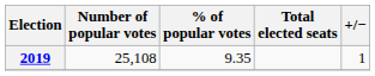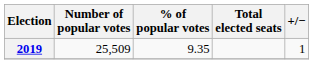2019 | Number of popular votes: 25,108 -> 25,509
